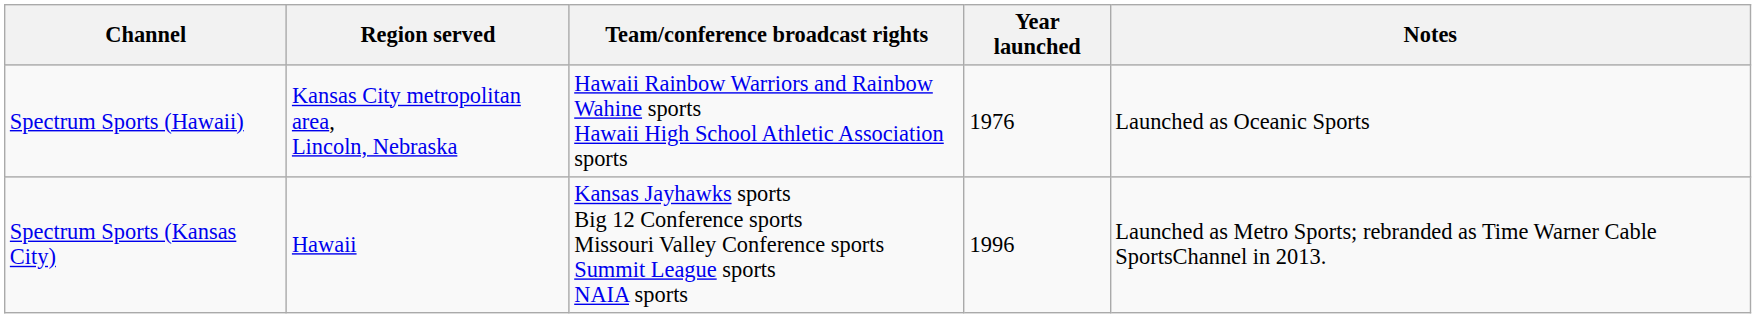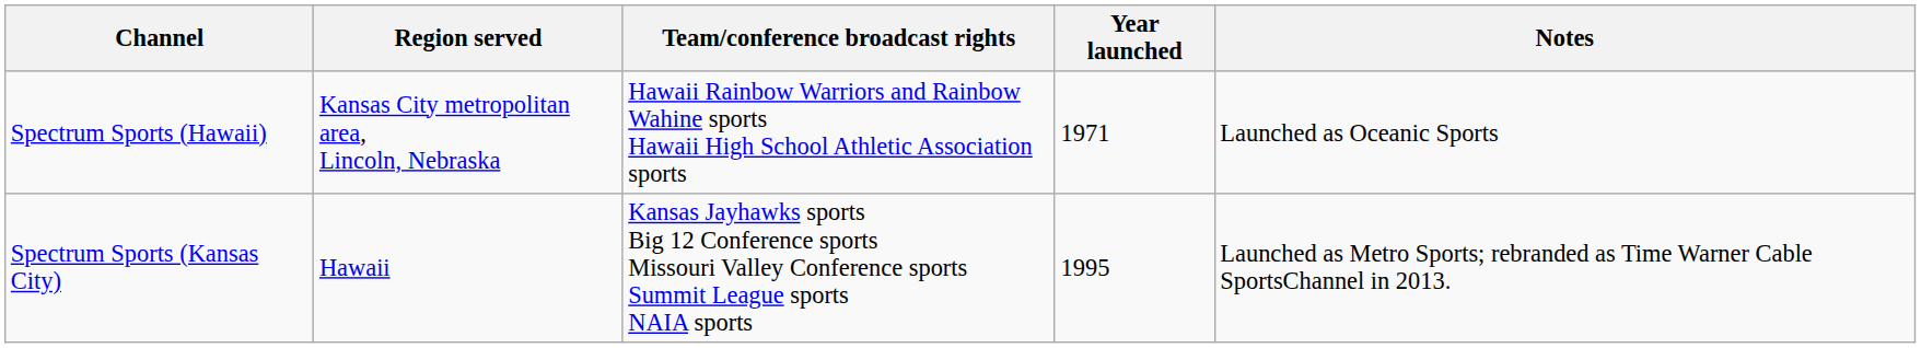Spectrum Sports (Hawaii) | Year launched: 1976 -> 1971
Spectrum Sports (Kansas City) | Year launched: 1996 -> 1995
